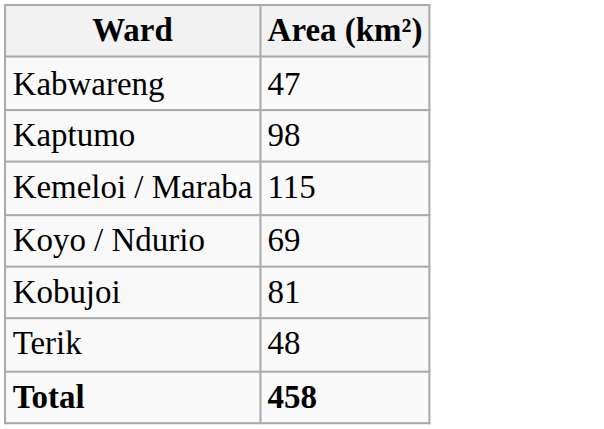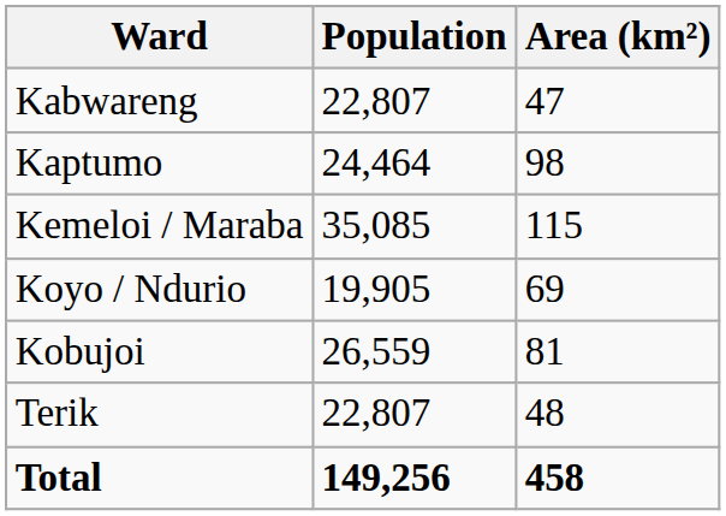+ column: Population | 22,807 | 24,464 | 35,085 | 19,905 | 26,559 | 22,807 | 149,256
